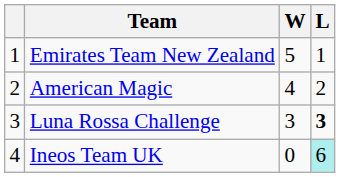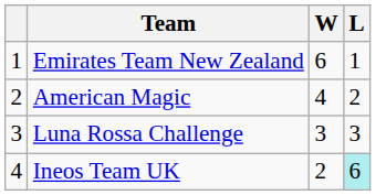Emirates Team New Zealand | W: 5 -> 6
Luna Rossa Challenge | L: bold -> normal
Ineos Team UK | W: 0 -> 2
